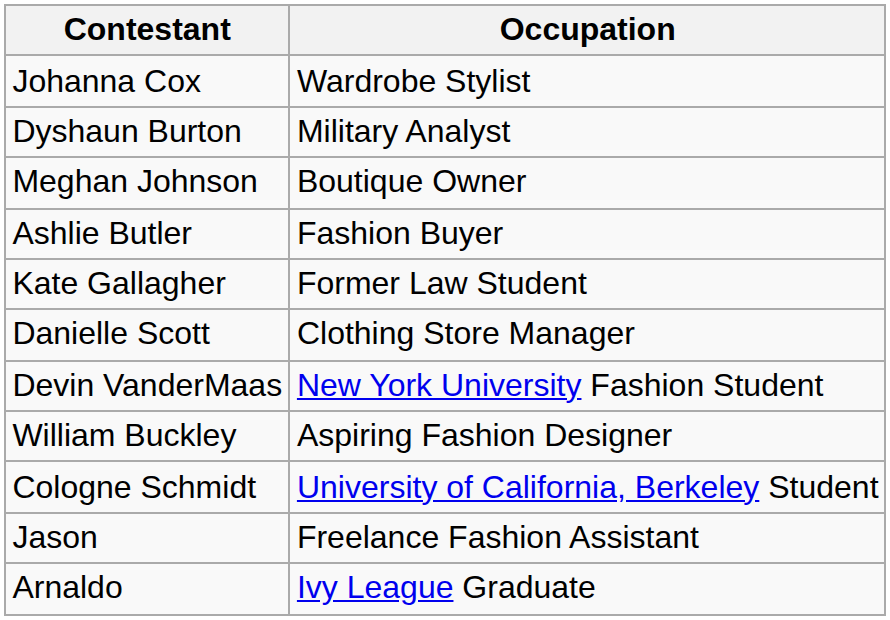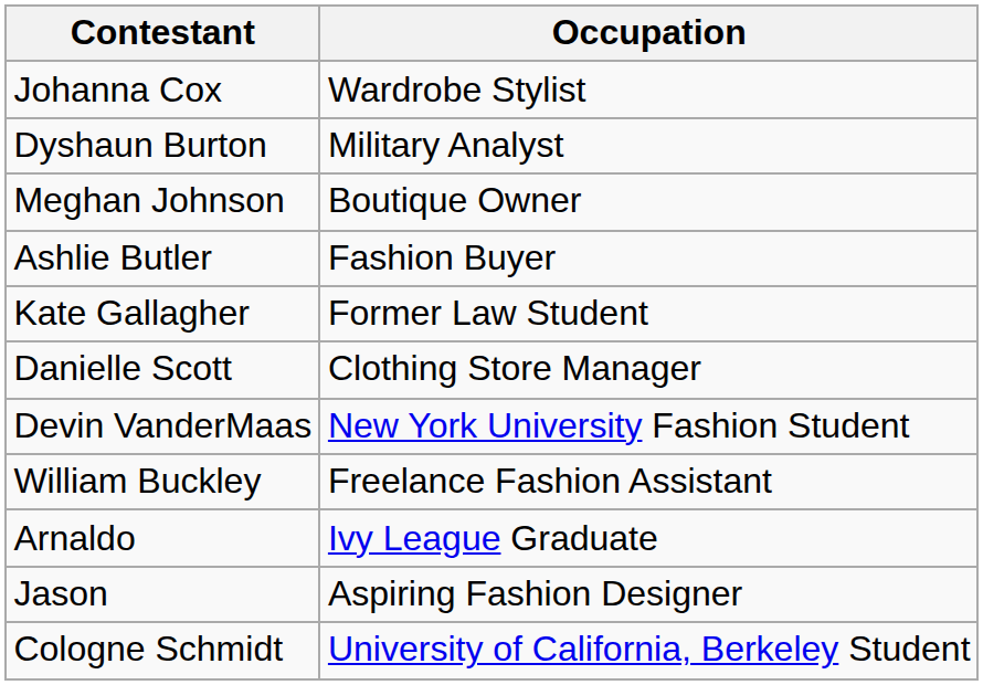William Buckley | Occupation: Aspiring Fashion Designer -> Freelance Fashion Assistant
rows swapped: Cologne Schmidt <-> Arnaldo
Jason | Occupation: Freelance Fashion Assistant -> Aspiring Fashion Designer
